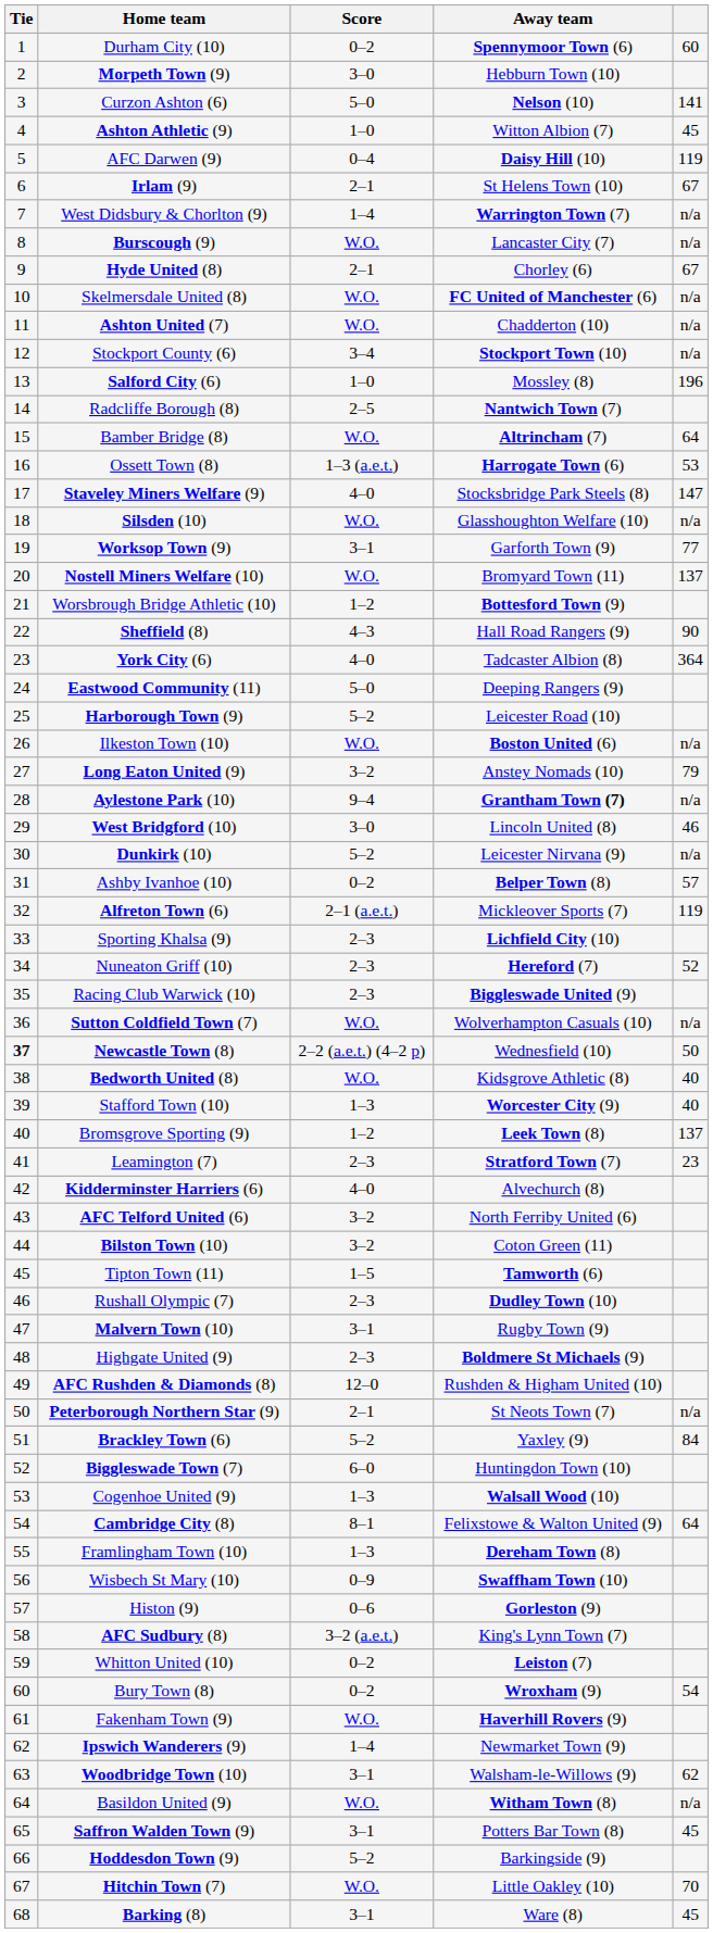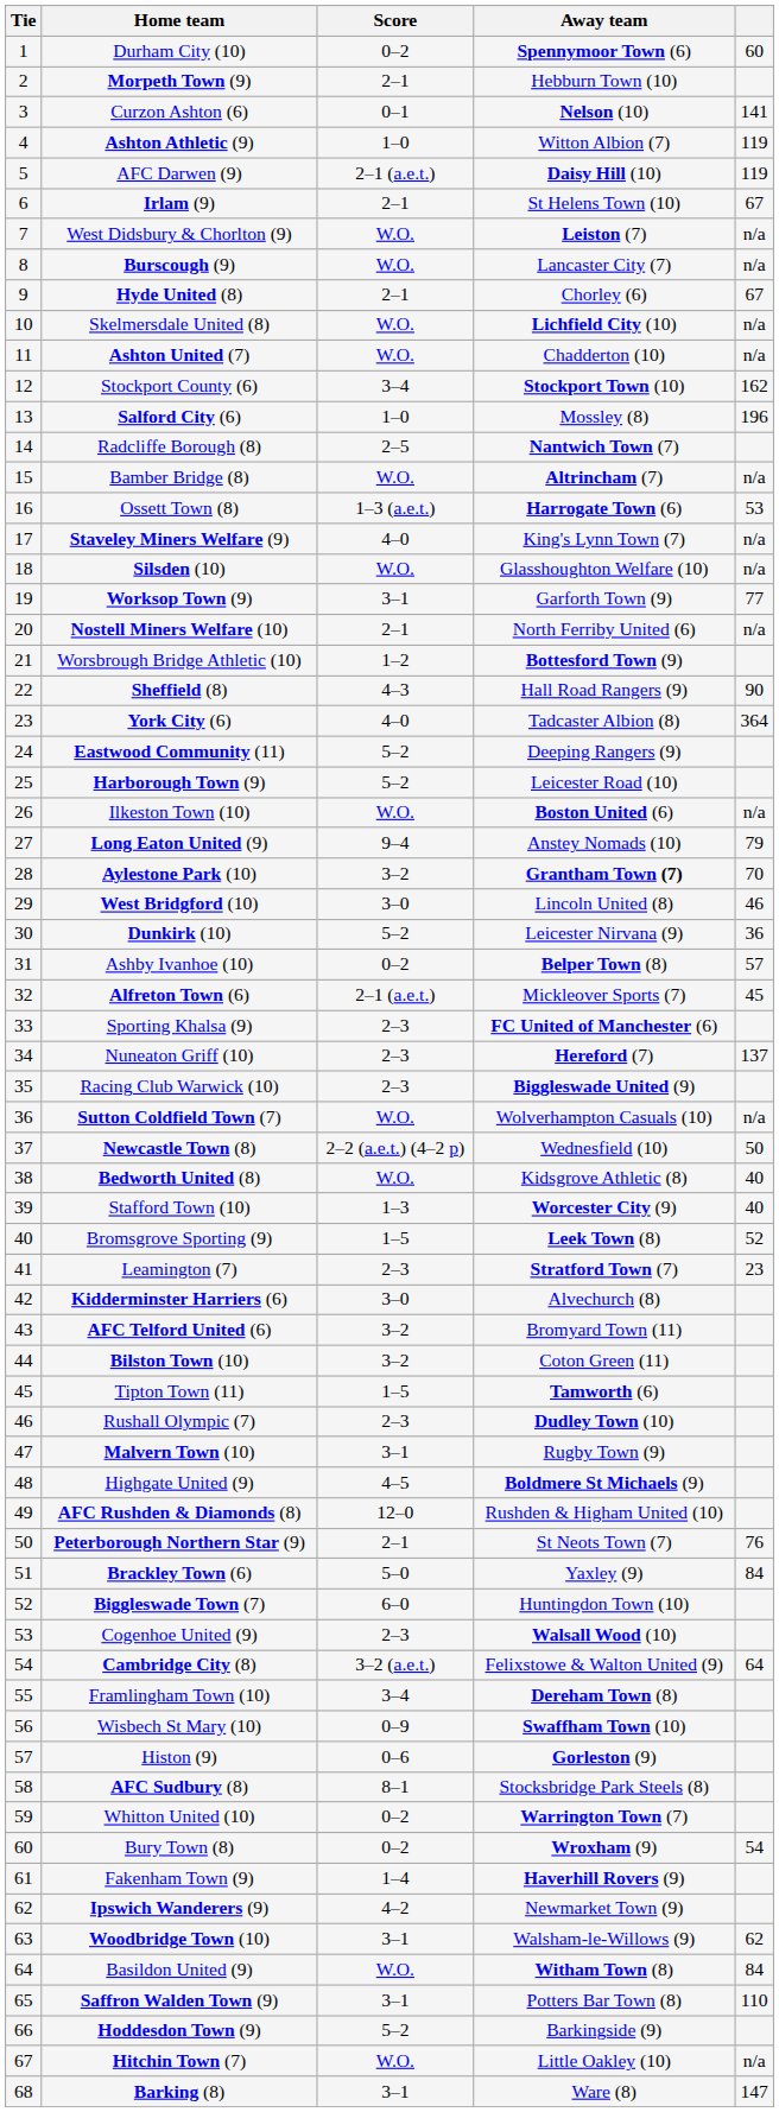Morpeth Town (9) | Score: 3–0 -> 2–1
Curzon Ashton (6) | Score: 5–0 -> 0–1
Ashton Athletic (9) | column 5: 45 -> 119
AFC Darwen (9) | Score: 0–4 -> 2–1 (a.e.t.)
West Didsbury & Chorlton (9) | Score: 1–4 -> W.O.
West Didsbury & Chorlton (9) | Away team: Warrington Town (7) -> Leiston (7)
Skelmersdale United (8) | Away team: FC United of Manchester (6) -> Lichfield City (10)
Stockport County (6) | column 5: n/a -> 162
Bamber Bridge (8) | column 5: 64 -> n/a
Staveley Miners Welfare (9) | Away team: Stocksbridge Park Steels (8) -> King's Lynn Town (7)
Staveley Miners Welfare (9) | column 5: 147 -> n/a
Nostell Miners Welfare (10) | Score: W.O. -> 2–1
Nostell Miners Welfare (10) | Away team: Bromyard Town (11) -> North Ferriby United (6)
Nostell Miners Welfare (10) | column 5: 137 -> n/a
Eastwood Community (11) | Score: 5–0 -> 5–2
Long Eaton United (9) | Score: 3–2 -> 9–4
Aylestone Park (10) | Score: 9–4 -> 3–2
Aylestone Park (10) | column 5: n/a -> 70
Dunkirk (10) | column 5: n/a -> 36
Alfreton Town (6) | column 5: 119 -> 45
Sporting Khalsa (9) | Away team: Lichfield City (10) -> FC United of Manchester (6)
Nuneaton Griff (10) | column 5: 52 -> 137
Newcastle Town (8) | Tie: bold -> normal
Bromsgrove Sporting (9) | Score: 1–2 -> 1–5
Bromsgrove Sporting (9) | column 5: 137 -> 52
Kidderminster Harriers (6) | Score: 4–0 -> 3–0
AFC Telford United (6) | Away team: North Ferriby United (6) -> Bromyard Town (11)
Highgate United (9) | Score: 2–3 -> 4–5
Peterborough Northern Star (9) | column 5: n/a -> 76
Brackley Town (6) | Score: 5–2 -> 5–0
Cogenhoe United (9) | Score: 1–3 -> 2–3
Cambridge City (8) | Score: 8–1 -> 3–2 (a.e.t.)
Framlingham Town (10) | Score: 1–3 -> 3–4
AFC Sudbury (8) | Score: 3–2 (a.e.t.) -> 8–1
AFC Sudbury (8) | Away team: King's Lynn Town (7) -> Stocksbridge Park Steels (8)
Whitton United (10) | Away team: Leiston (7) -> Warrington Town (7)
Fakenham Town (9) | Score: W.O. -> 1–4
Ipswich Wanderers (9) | Score: 1–4 -> 4–2
Basildon United (9) | column 5: n/a -> 84
Saffron Walden Town (9) | column 5: 45 -> 110
Hitchin Town (7) | column 5: 70 -> n/a
Barking (8) | column 5: 45 -> 147
